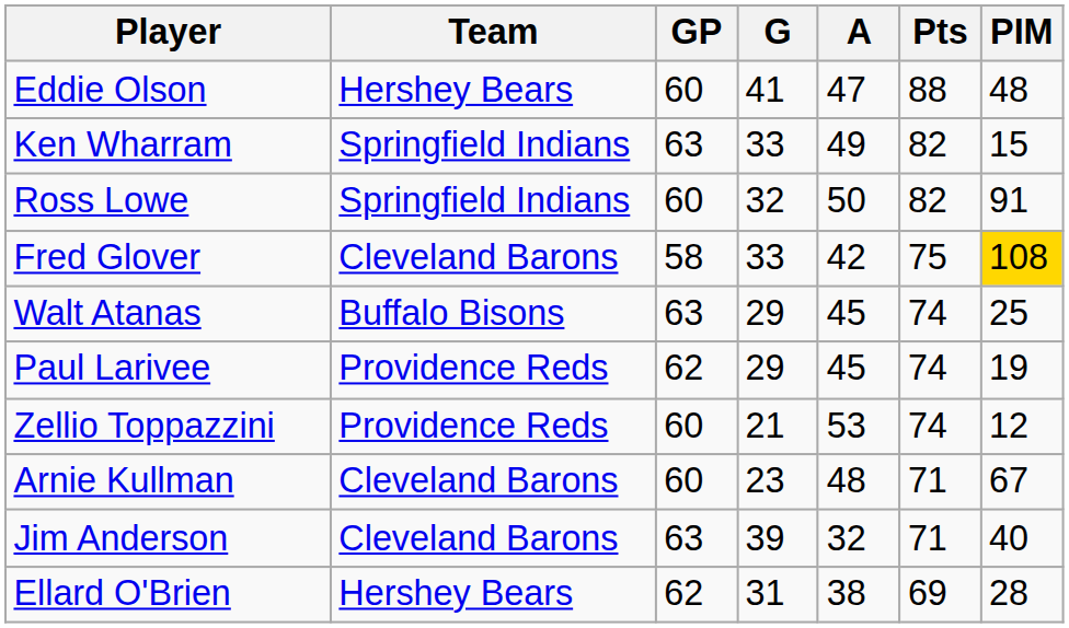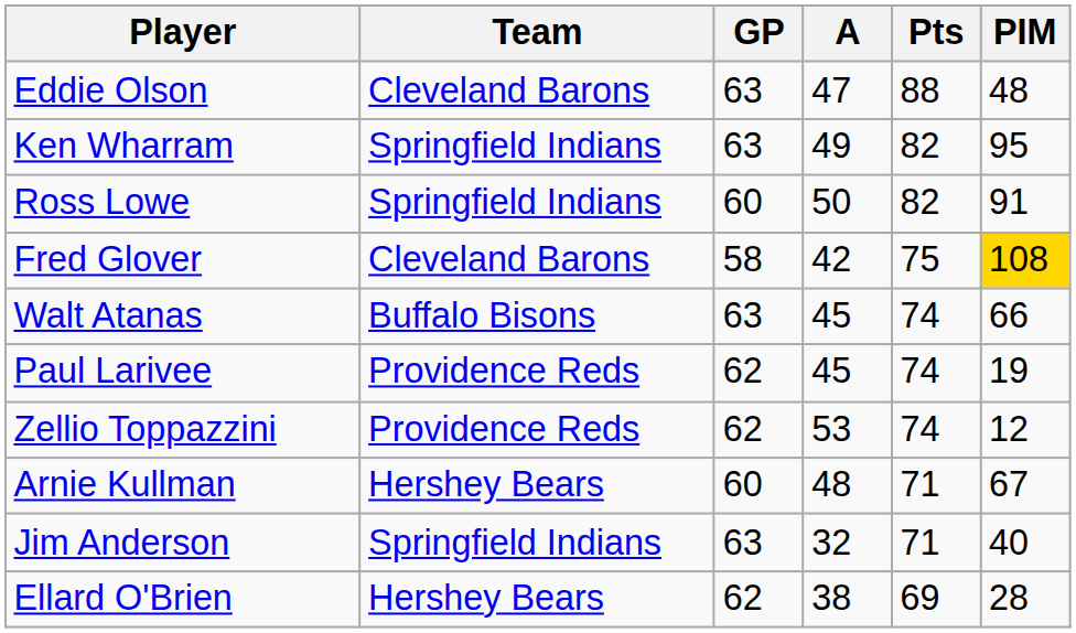- column: G | 41 | 33 | 32 | 33 | 29 | 29 | 21 | 23 | 39 | 31
Eddie Olson | Team: Hershey Bears -> Cleveland Barons
Eddie Olson | GP: 60 -> 63
Ken Wharram | PIM: 15 -> 95
Walt Atanas | PIM: 25 -> 66
Zellio Toppazzini | GP: 60 -> 62
Arnie Kullman | Team: Cleveland Barons -> Hershey Bears
Jim Anderson | Team: Cleveland Barons -> Springfield Indians
